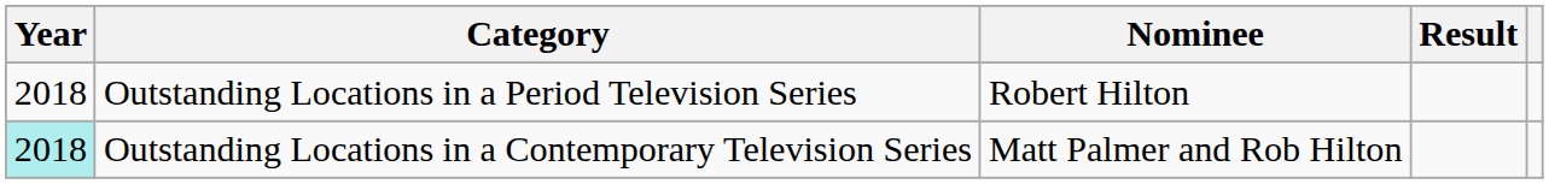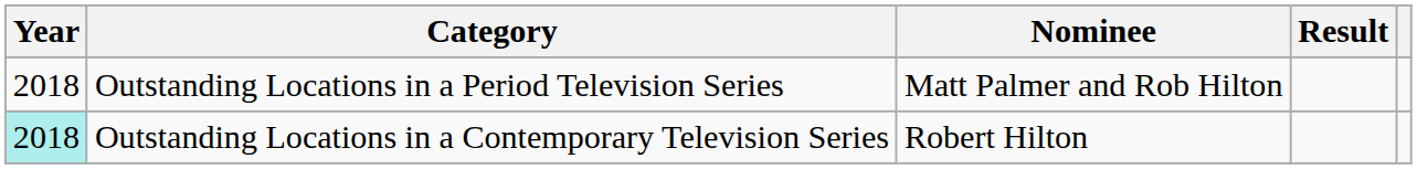Outstanding Locations in a Period Television Series | Nominee: Robert Hilton -> Matt Palmer and Rob Hilton
Outstanding Locations in a Contemporary Television Series | Nominee: Matt Palmer and Rob Hilton -> Robert Hilton
